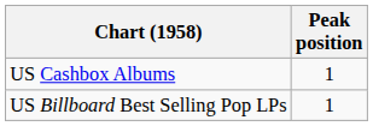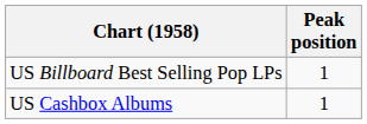rows swapped: US Billboard Best Selling Pop LPs <-> US Cashbox Albums
